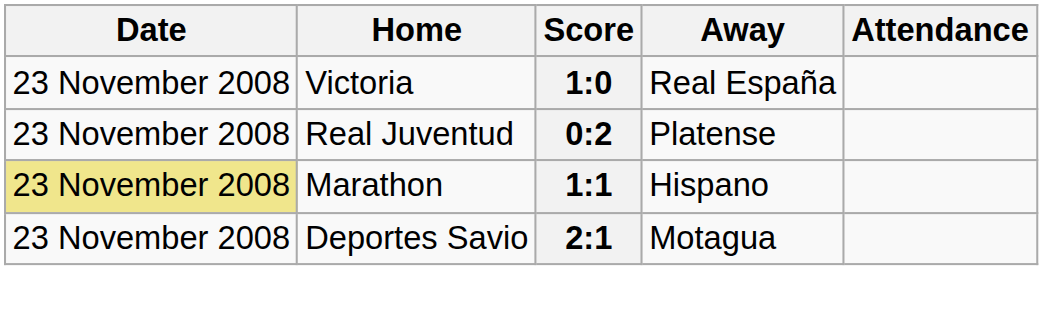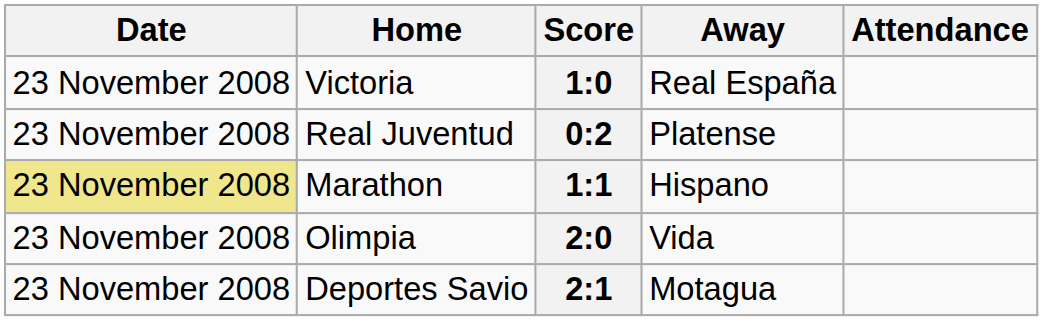+ row: 23 November 2008 | Olimpia | 2:0 | Vida
